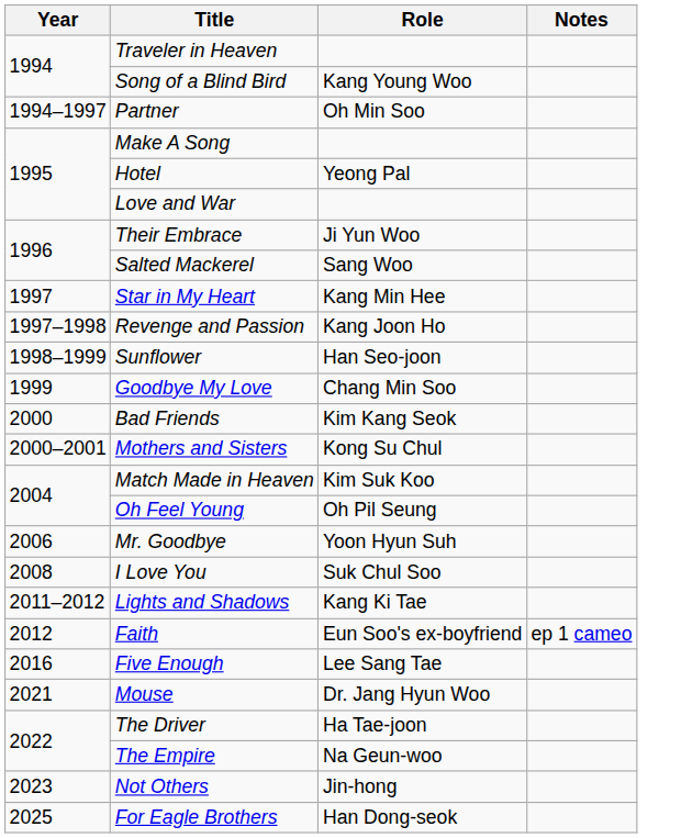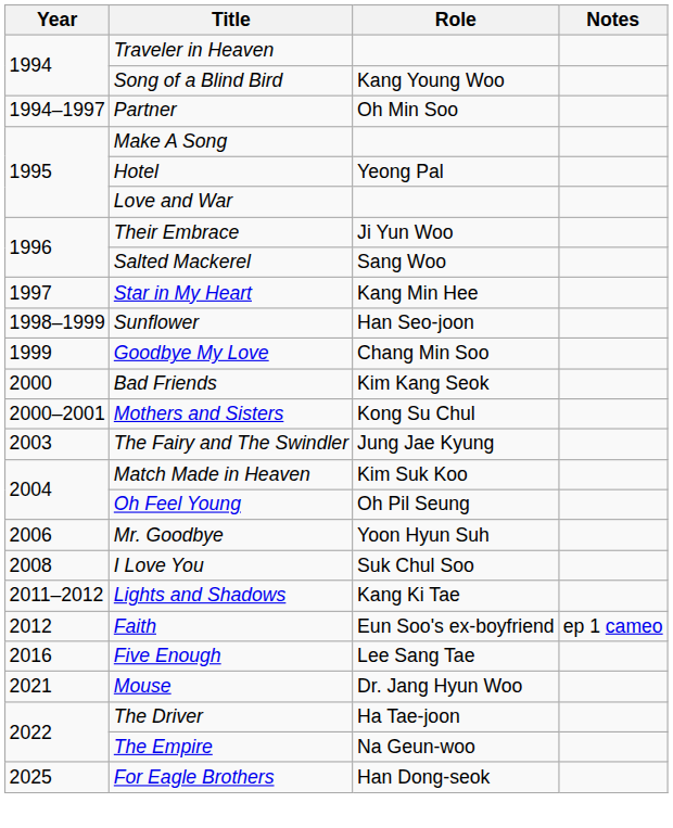- row: 1997–1998 | Revenge and Passion | Kang Joon Ho
+ row: 2003 | The Fairy and The Swindler | Jung Jae Kyung
- row: 2023 | Not Others | Jin-hong
